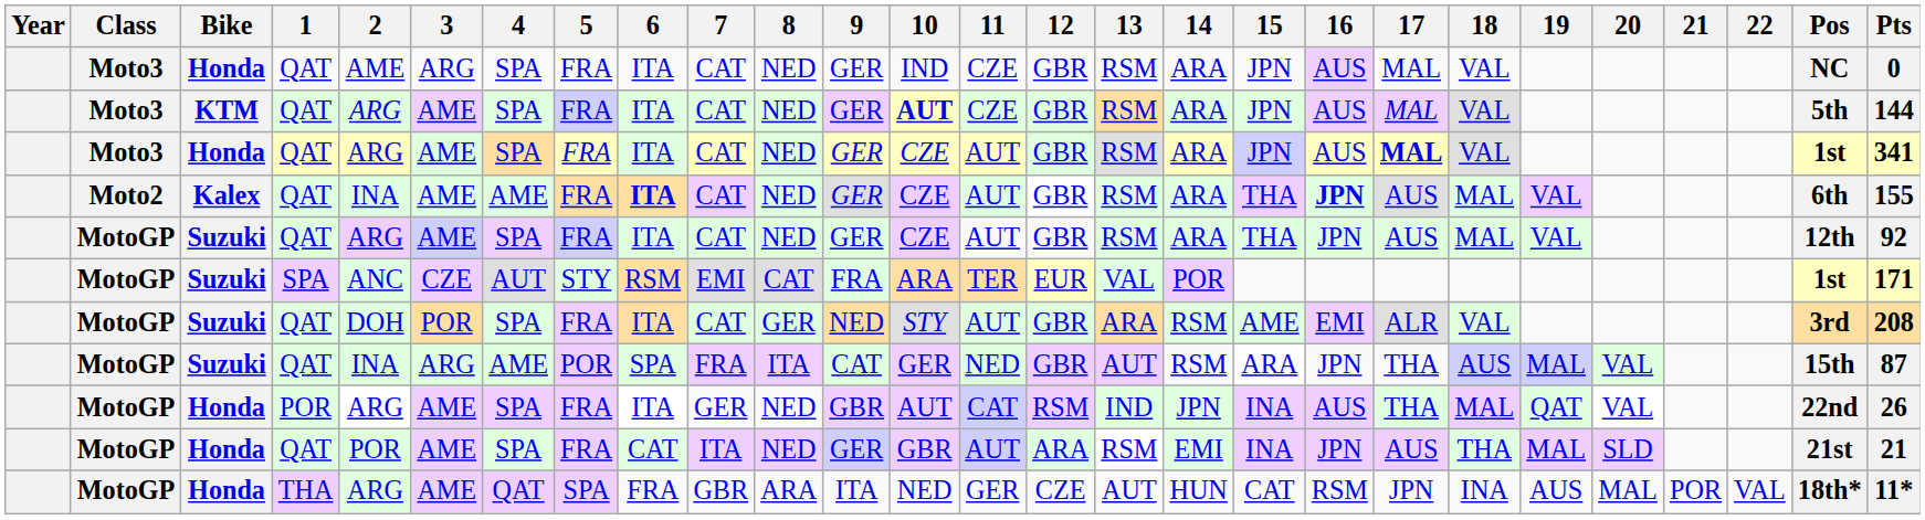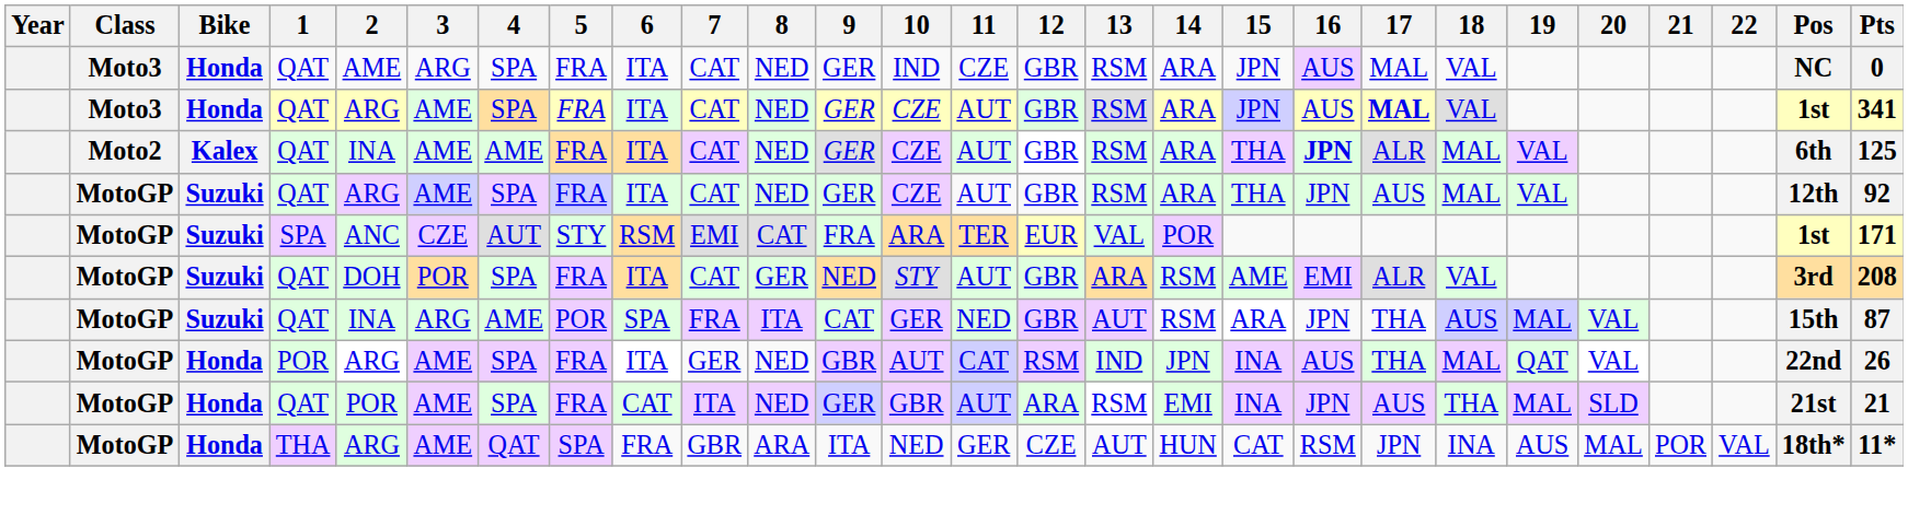- row: Moto3 | KTM | QAT | ARG | AME | SPA | FRA | ITA | CAT | NED | GER | AUT | CZE | GBR | RSM | ARA | JPN | AUS | MAL | VAL | 5th | 144
Kalex | 6: bold -> normal
Kalex | 17: AUS -> ALR
Kalex | Pts: 155 -> 125
